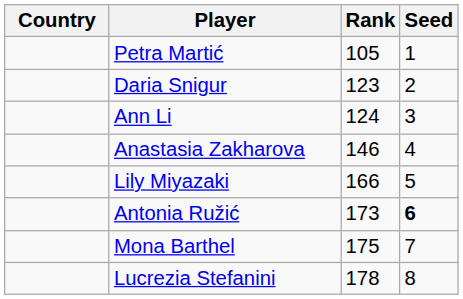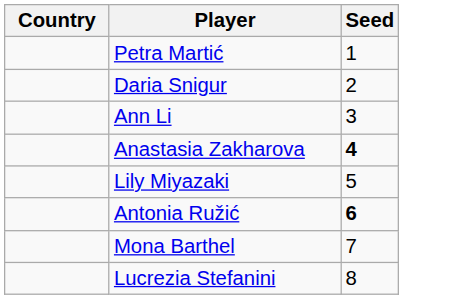- column: Rank | 105 | 123 | 124 | 146 | 166 | 173 | 175 | 178
Anastasia Zakharova | Seed: normal -> bold
